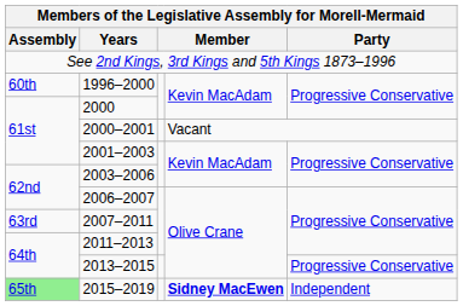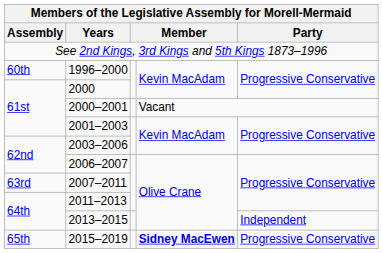2013–2015 | Party: Progressive Conservative -> Independent
2015–2019 | Assembly: lightgreen background -> no background
2015–2019 | Party: Independent -> Progressive Conservative
